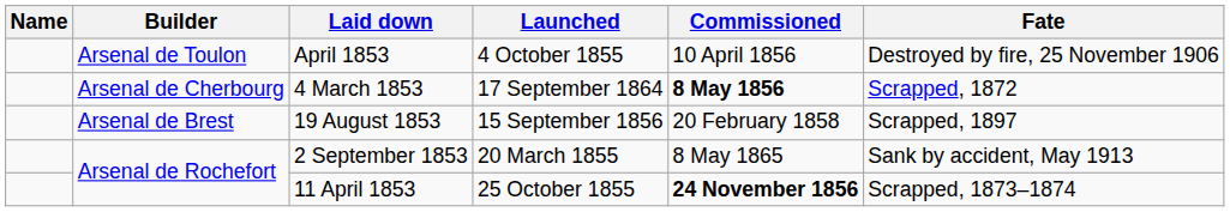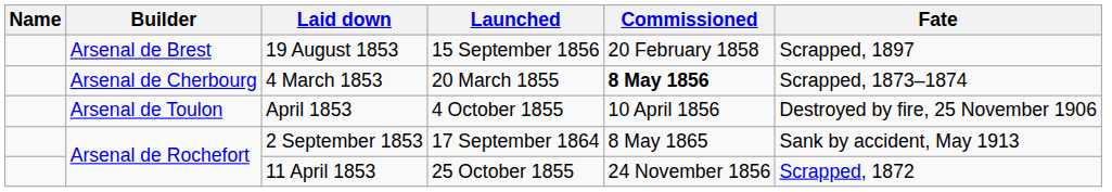rows swapped: April 1853 <-> 19 August 1853
4 March 1853 | Launched: 17 September 1864 -> 20 March 1855
4 March 1853 | Fate: Scrapped, 1872 -> Scrapped, 1873–1874
2 September 1853 | Launched: 20 March 1855 -> 17 September 1864
11 April 1853 | Commissioned: bold -> normal
11 April 1853 | Fate: Scrapped, 1873–1874 -> Scrapped, 1872
